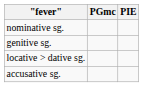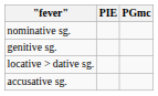columns swapped: PIE <-> PGmc
